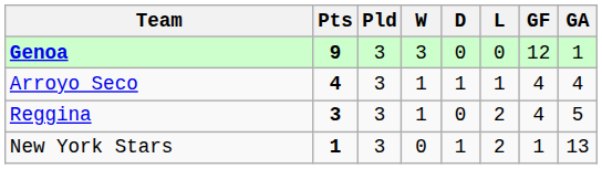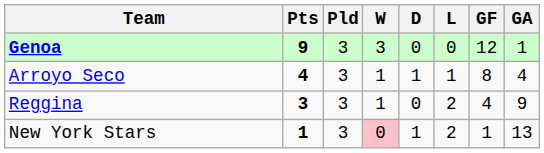Arroyo Seco | GF: 4 -> 8
Reggina | GA: 5 -> 9
New York Stars | W: no background -> pink background
